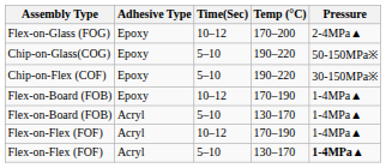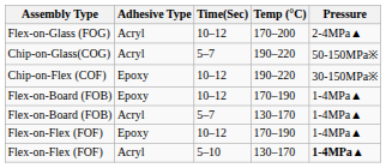Flex-on-Glass (FOG) | Adhesive Type: Epoxy -> Acryl
Chip-on-Glass(COG) | Adhesive Type: Epoxy -> Acryl
Chip-on-Glass(COG) | Time(Sec): 5–10 -> 5–7
Chip-on-Flex (COF) | Time(Sec): 5–10 -> 10–12
Flex-on-Board (FOB) / 130–170 | Time(Sec): 5–10 -> 5–7
Flex-on-Flex (FOF) / 170–190 | Adhesive Type: Acryl -> Epoxy
